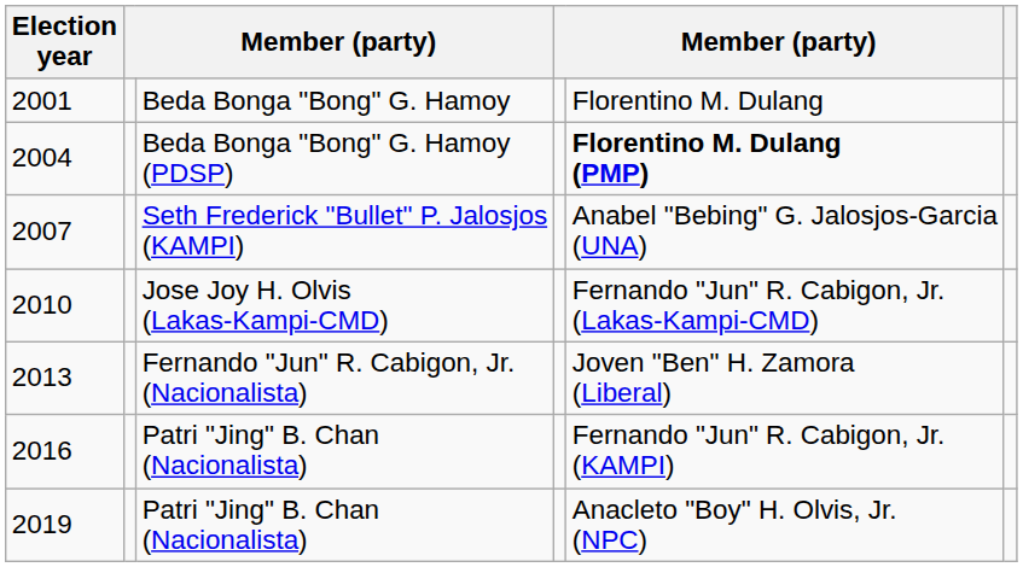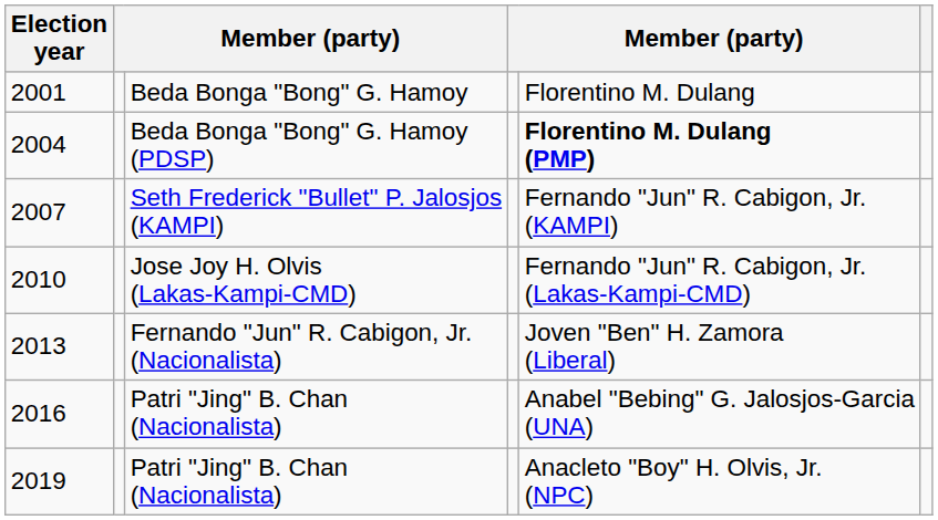2007 | column 5: Anabel "Bebing" G. Jalosjos-Garcia (UNA) -> Fernando "Jun" R. Cabigon, Jr. (KAMPI)
2016 | column 5: Fernando "Jun" R. Cabigon, Jr. (KAMPI) -> Anabel "Bebing" G. Jalosjos-Garcia (UNA)
